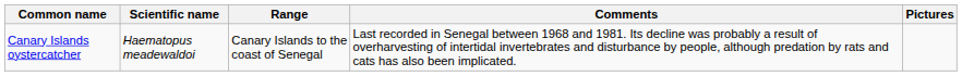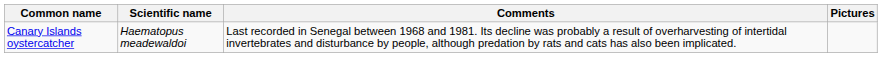- column: Range | Canary Islands to the coast of Senegal
